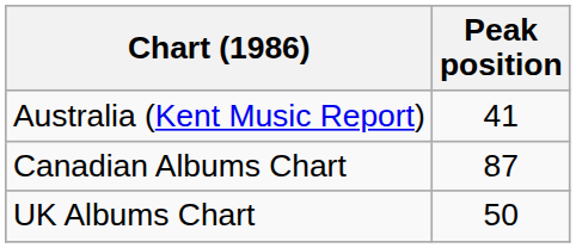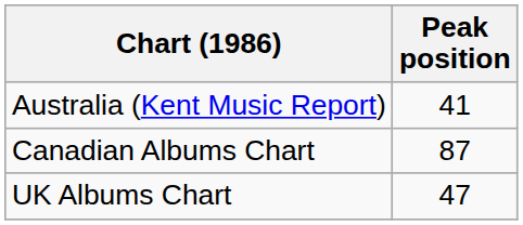UK Albums Chart | Peak position: 50 -> 47
